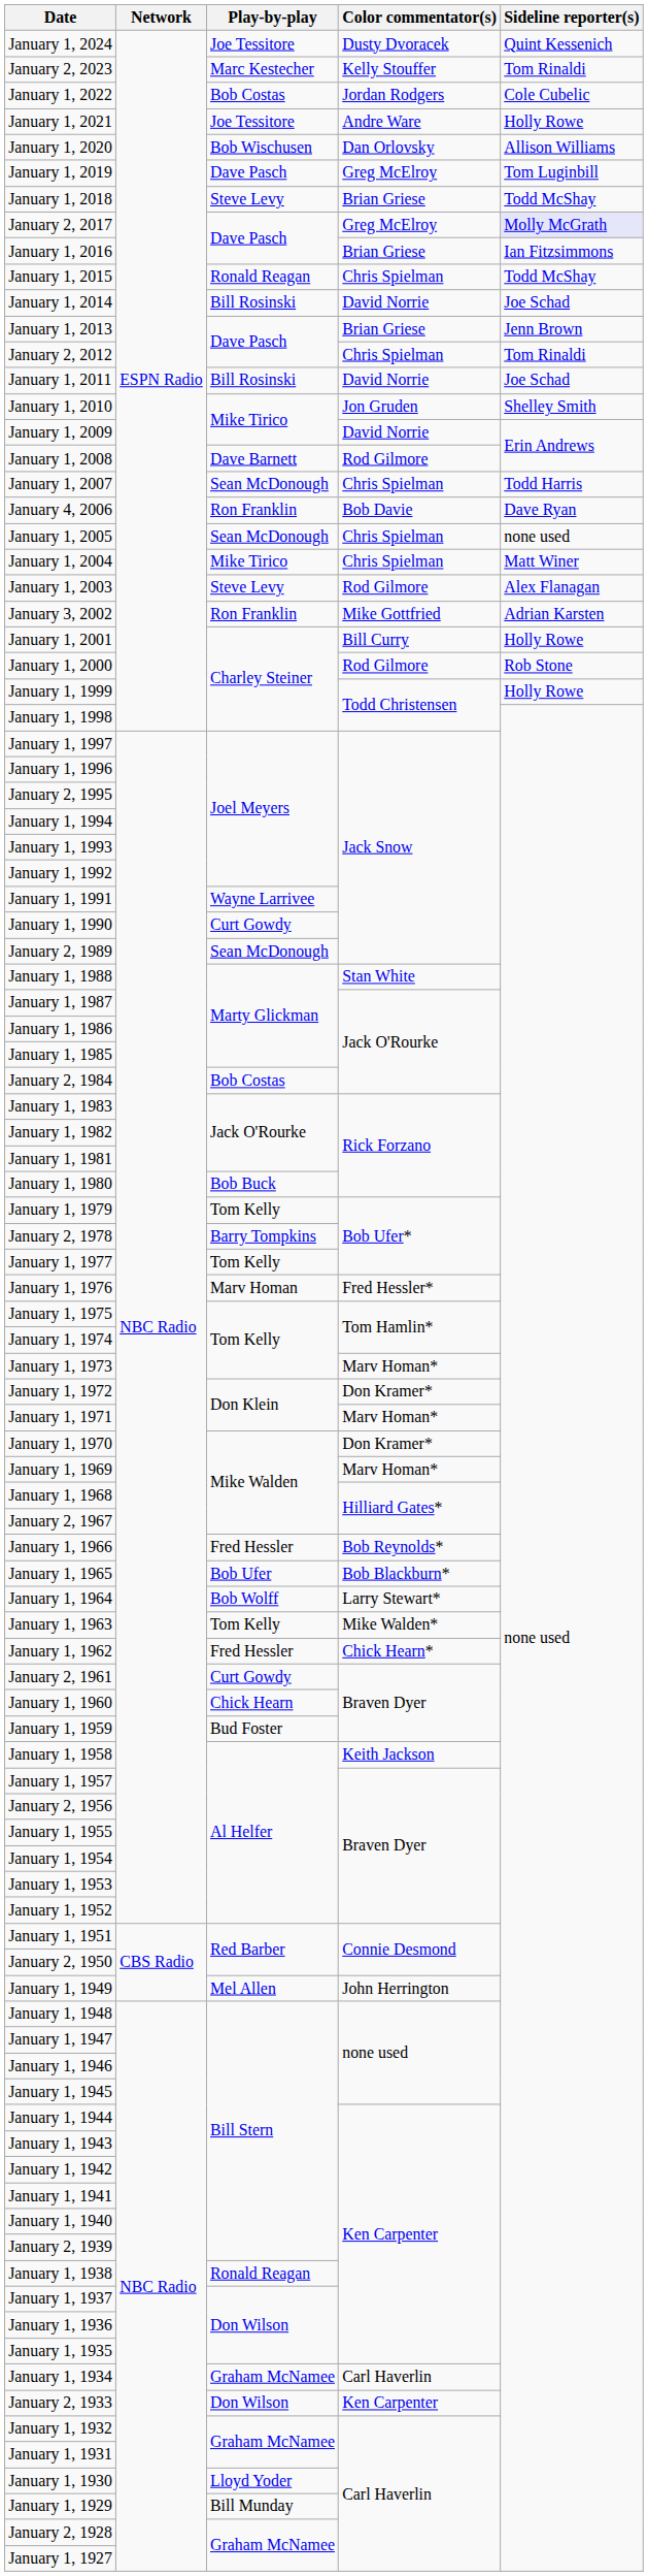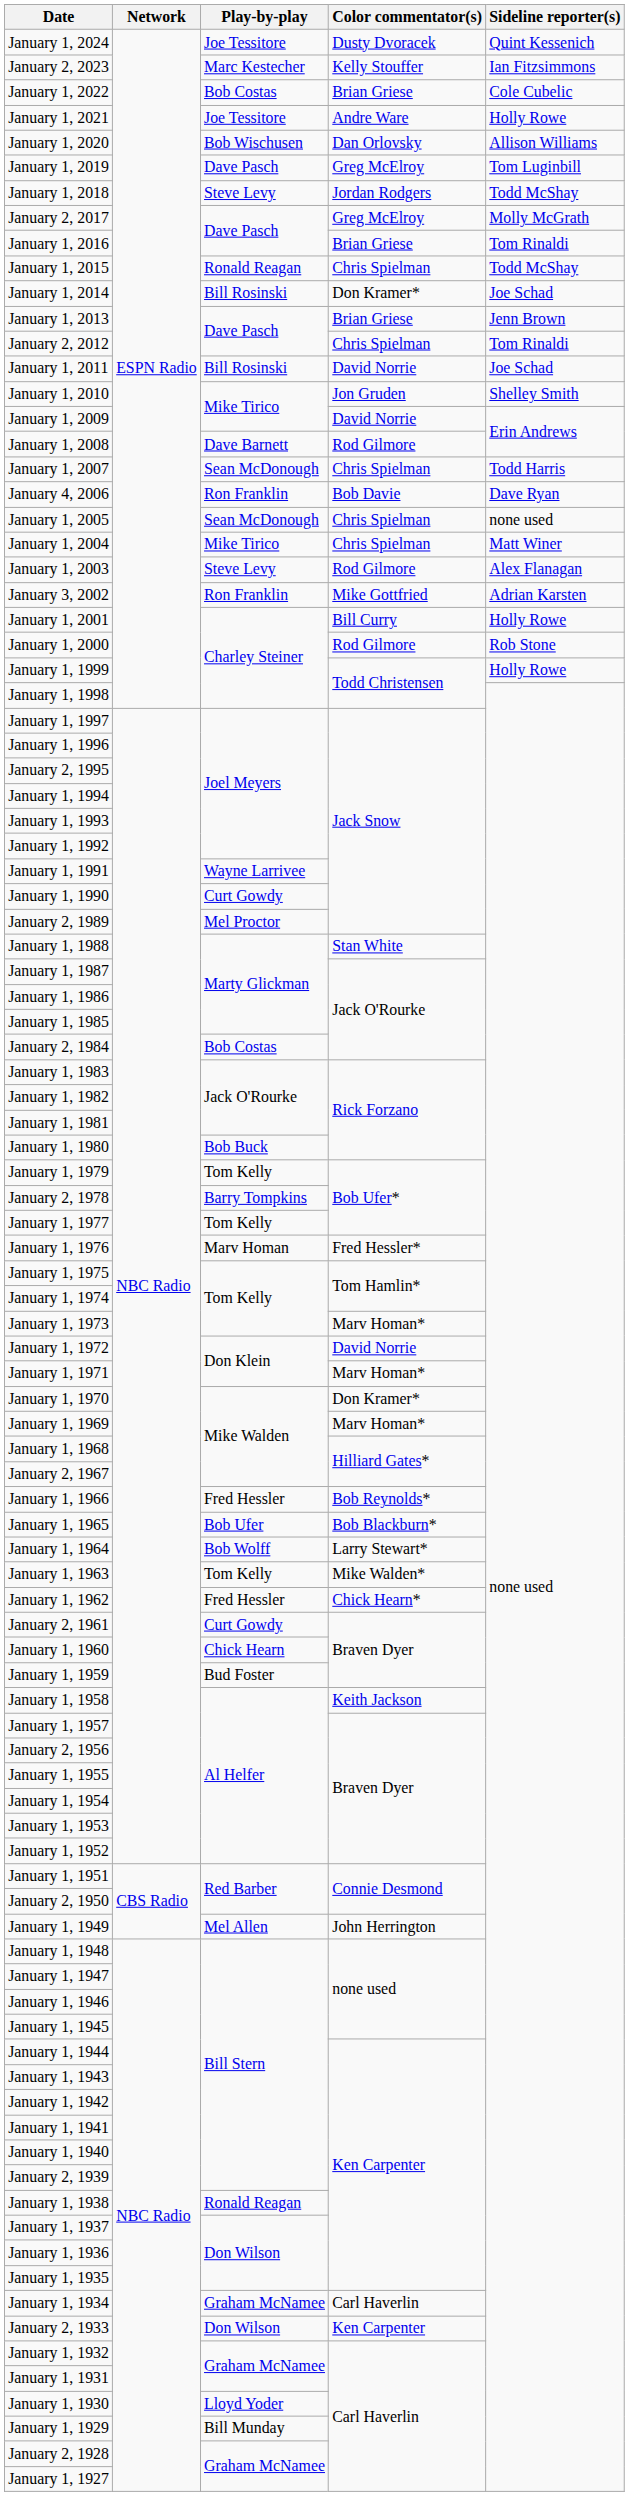January 2, 2023 | Sideline reporter(s): Tom Rinaldi -> Ian Fitzsimmons
January 1, 2022 | Color commentator(s): Jordan Rodgers -> Brian Griese
January 1, 2018 | Color commentator(s): Brian Griese -> Jordan Rodgers
January 2, 2017 | Sideline reporter(s): lavender background -> no background
January 1, 2016 | Sideline reporter(s): Ian Fitzsimmons -> Tom Rinaldi
January 1, 2014 | Color commentator(s): David Norrie -> Don Kramer*
January 2, 1989 | Play-by-play: Sean McDonough -> Mel Proctor
January 1, 1972 | Color commentator(s): Don Kramer* -> David Norrie
